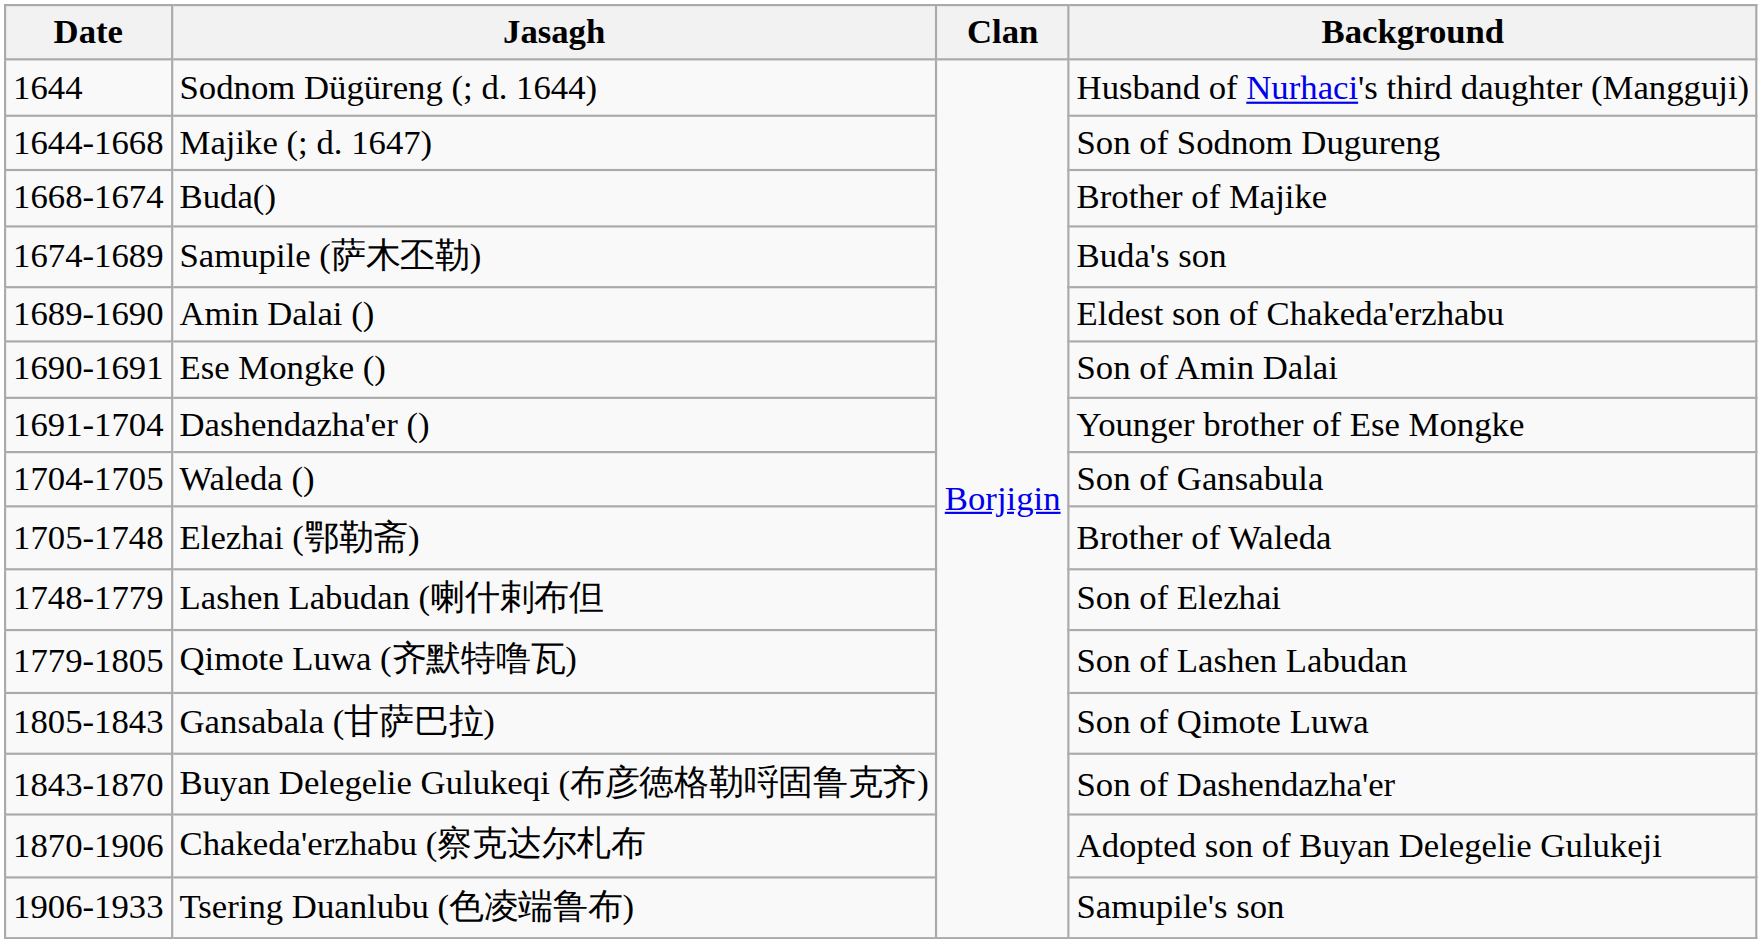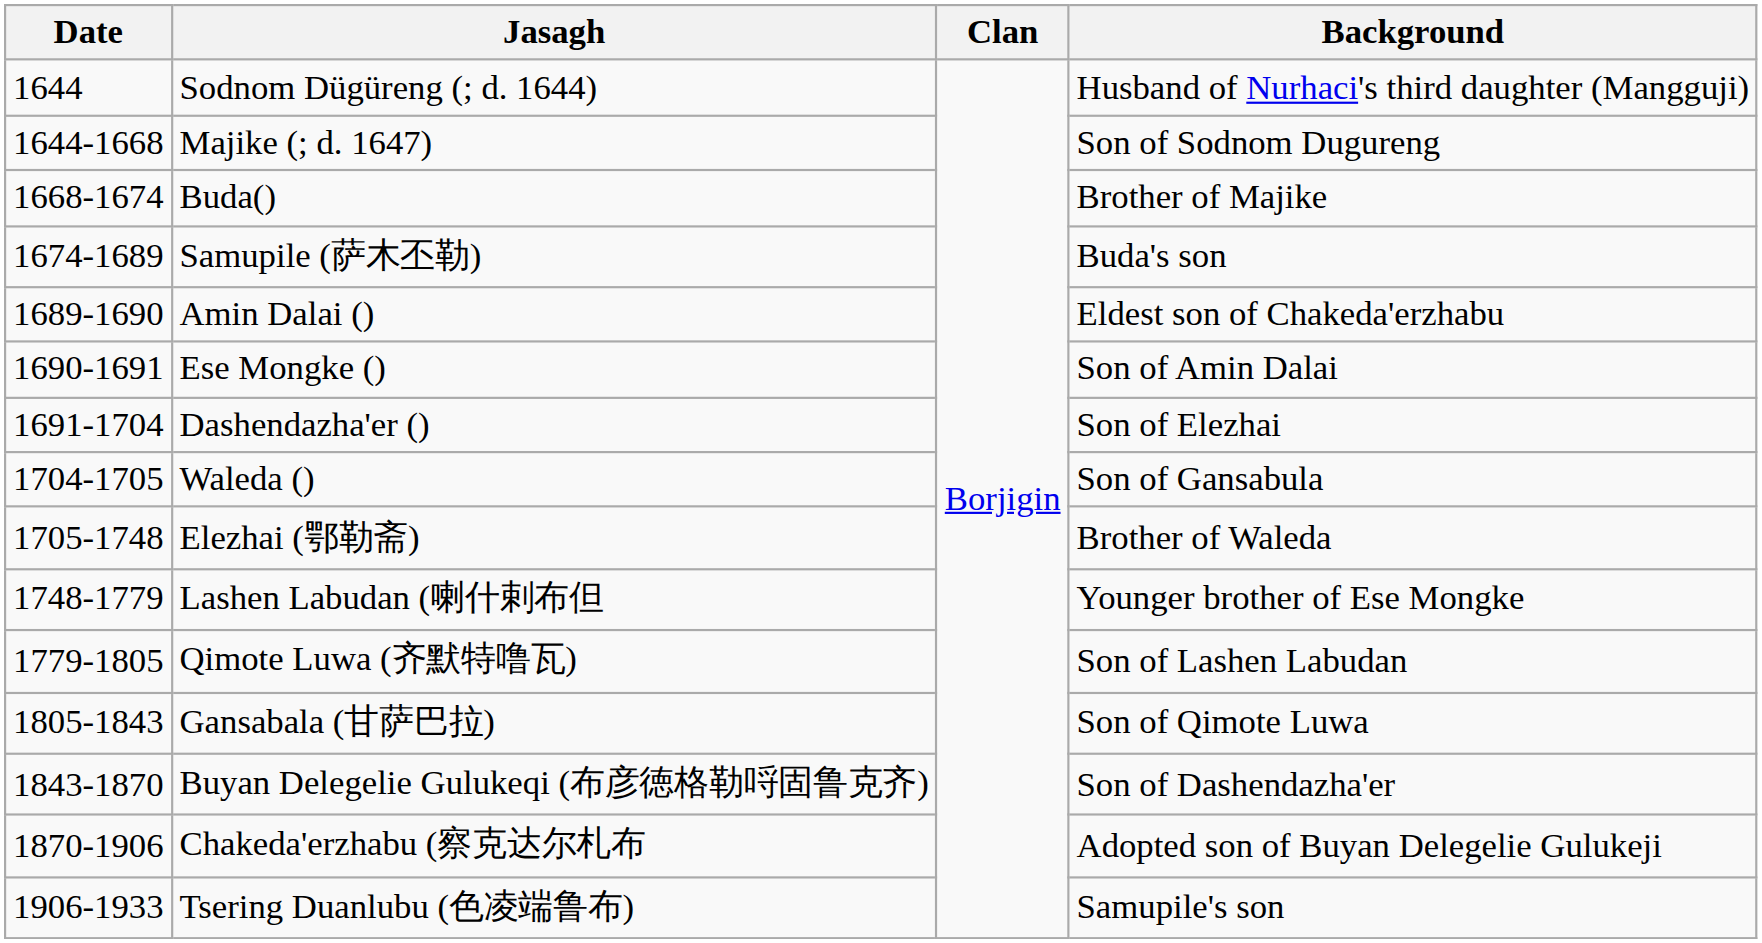Dashendazha'er () | Background: Younger brother of Ese Mongke -> Son of Elezhai
Lashen Labudan (喇什剌布但 | Background: Son of Elezhai -> Younger brother of Ese Mongke
